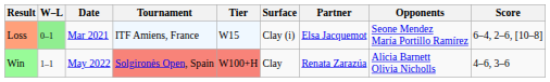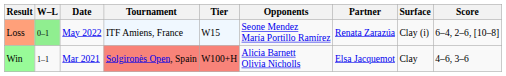columns swapped: Surface <-> Opponents
Loss | Date: Mar 2021 -> May 2022
Loss | Partner: Elsa Jacquemot -> Renata Zarazúa
Win | Date: May 2022 -> Mar 2021
Win | Partner: Renata Zarazúa -> Elsa Jacquemot
